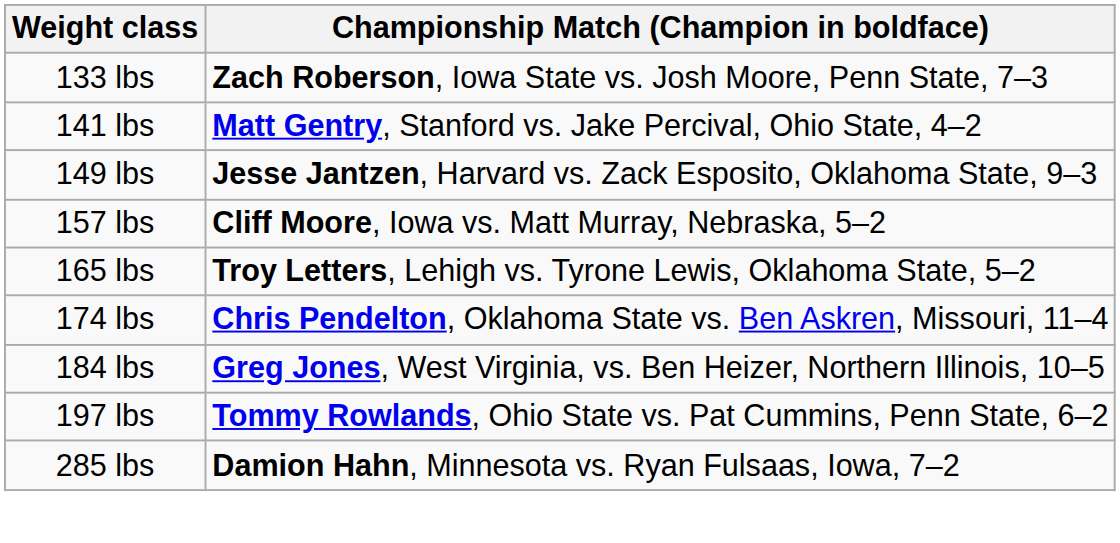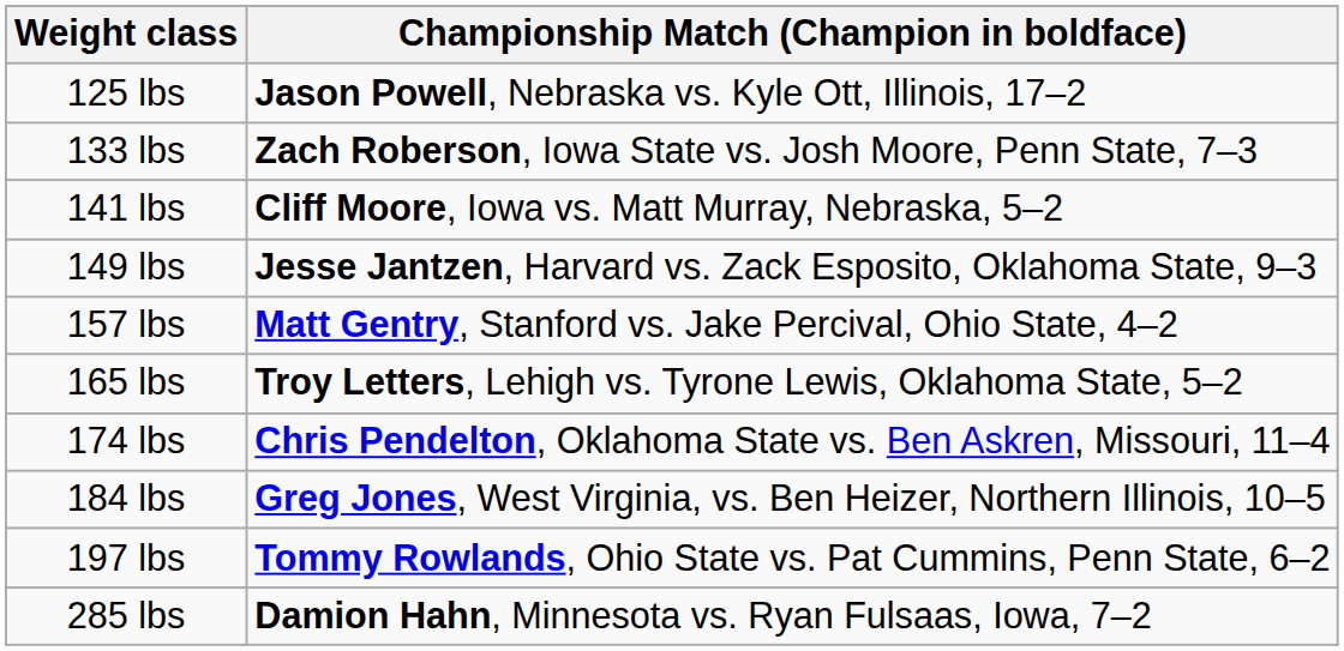+ row: 125 lbs | Jason Powell, Nebraska vs. Kyle Ott, Illinois, 17–2
141 lbs | Championship Match (Champion in boldface): Matt Gentry, Stanford vs. Jake Percival, Ohio State, 4–2 -> Cliff Moore, Iowa vs. Matt Murray, Nebraska, 5–2
157 lbs | Championship Match (Champion in boldface): Cliff Moore, Iowa vs. Matt Murray, Nebraska, 5–2 -> Matt Gentry, Stanford vs. Jake Percival, Ohio State, 4–2
